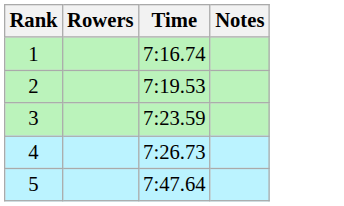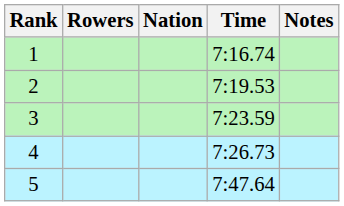+ column: Nation
